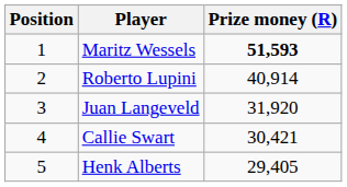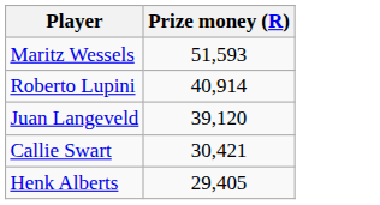- column: Position | 1 | 2 | 3 | 4 | 5
Maritz Wessels | Prize money (R): bold -> normal
Juan Langeveld | Prize money (R): 31,920 -> 39,120
